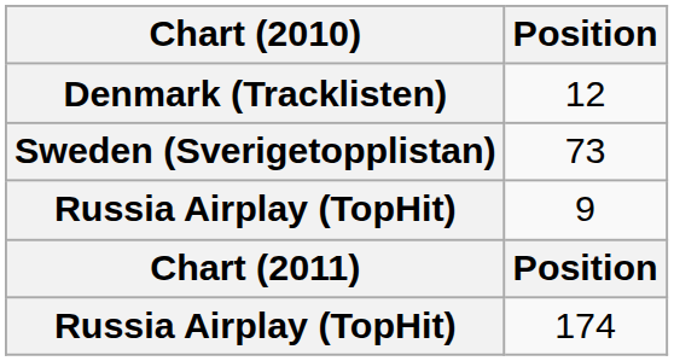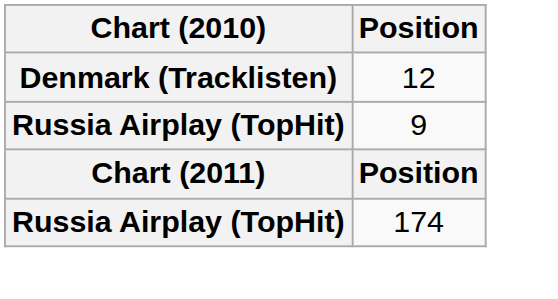- row: Sweden (Sverigetopplistan) | 73
